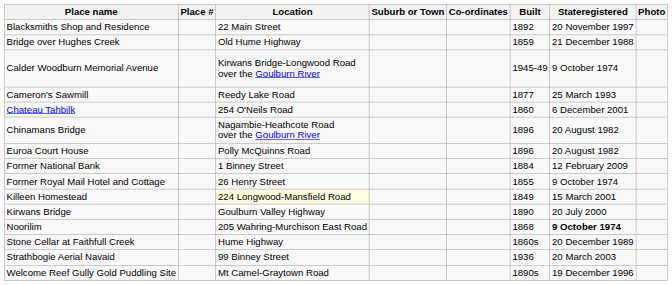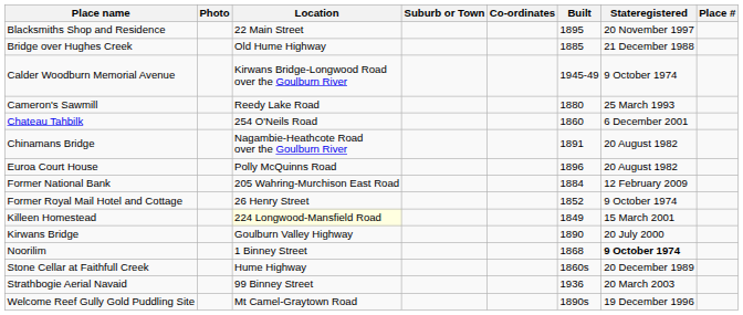columns swapped: Place # <-> Photo
Blacksmiths Shop and Residence | Built: 1892 -> 1895
Bridge over Hughes Creek | Built: 1859 -> 1885
Cameron's Sawmill | Built: 1877 -> 1880
Chinamans Bridge | Built: 1896 -> 1891
Former National Bank | Location: 1 Binney Street -> 205 Wahring-Murchison East Road
Former Royal Mail Hotel and Cottage | Built: 1855 -> 1852
Noorilim | Location: 205 Wahring-Murchison East Road -> 1 Binney Street
